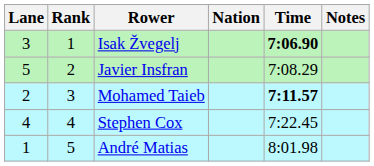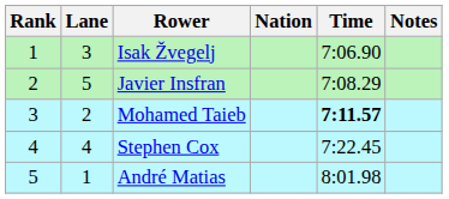columns swapped: Rank <-> Lane
Isak Žvegelj | Time: bold -> normal
